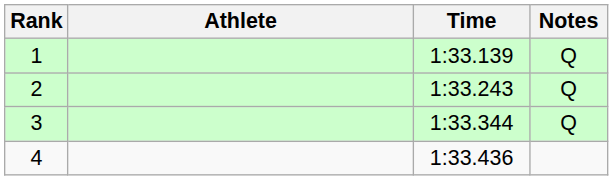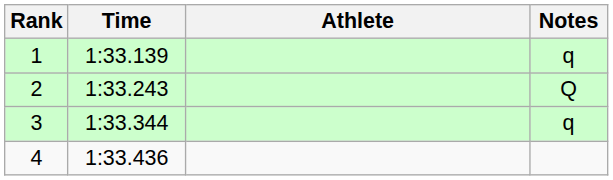columns swapped: Athlete <-> Time
1 | Notes: Q -> q
3 | Notes: Q -> q
